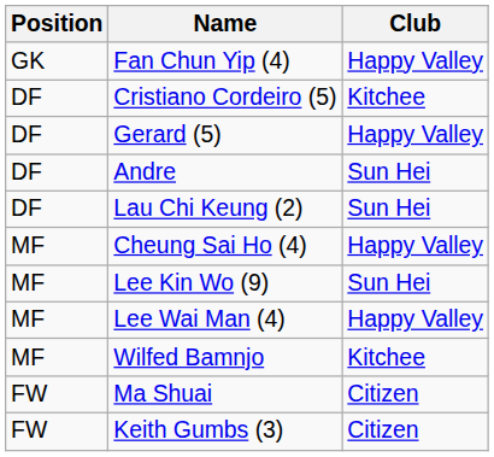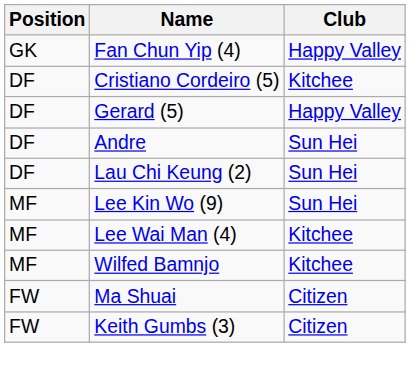- row: MF | Cheung Sai Ho (4) | Happy Valley
Lee Wai Man (4) | Club: Happy Valley -> Kitchee
